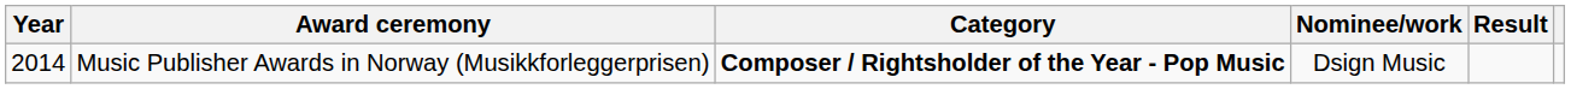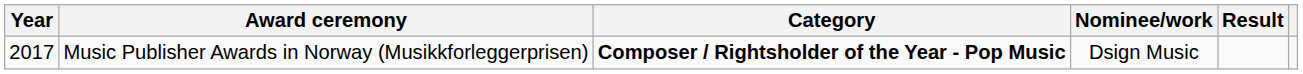Music Publisher Awards in Norway (Musikkforleggerprisen) | Year: 2014 -> 2017
